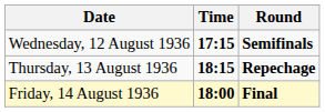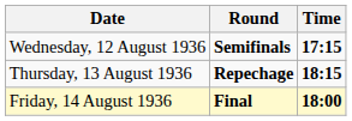columns swapped: Time <-> Round
